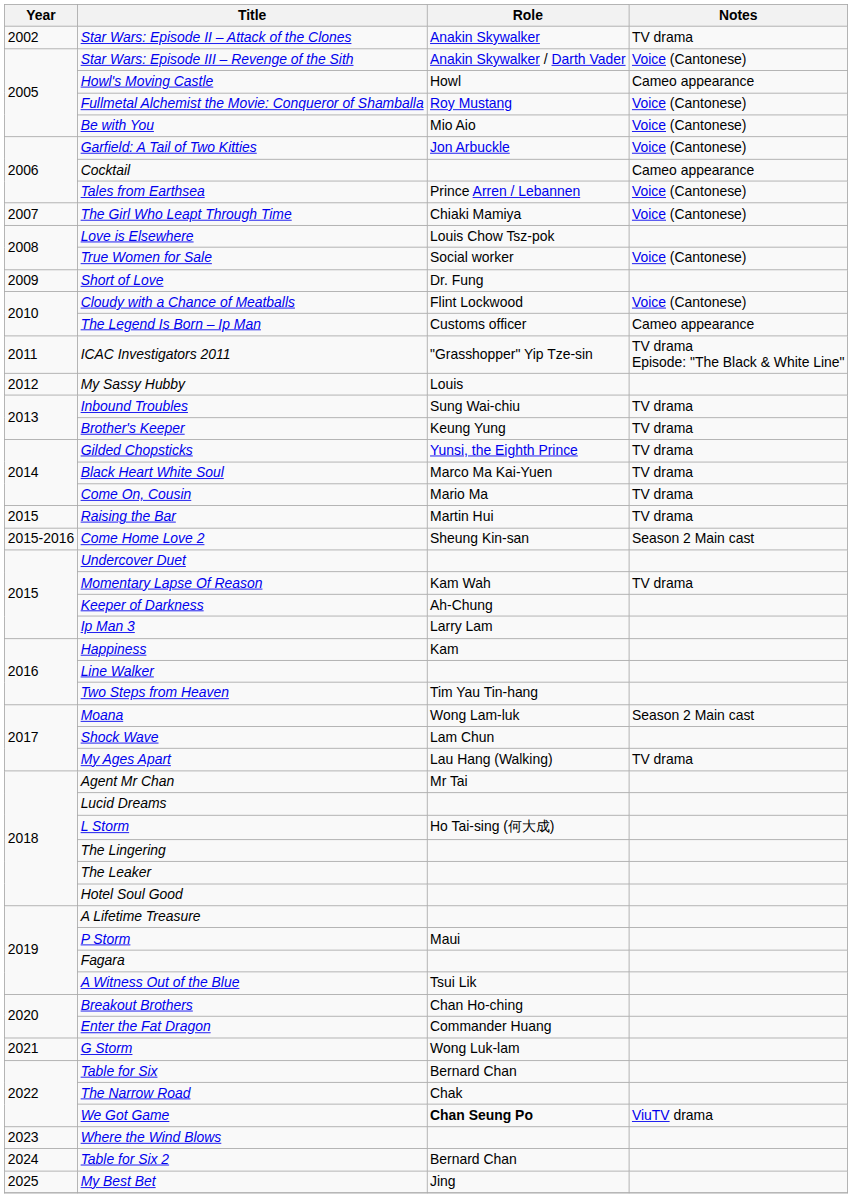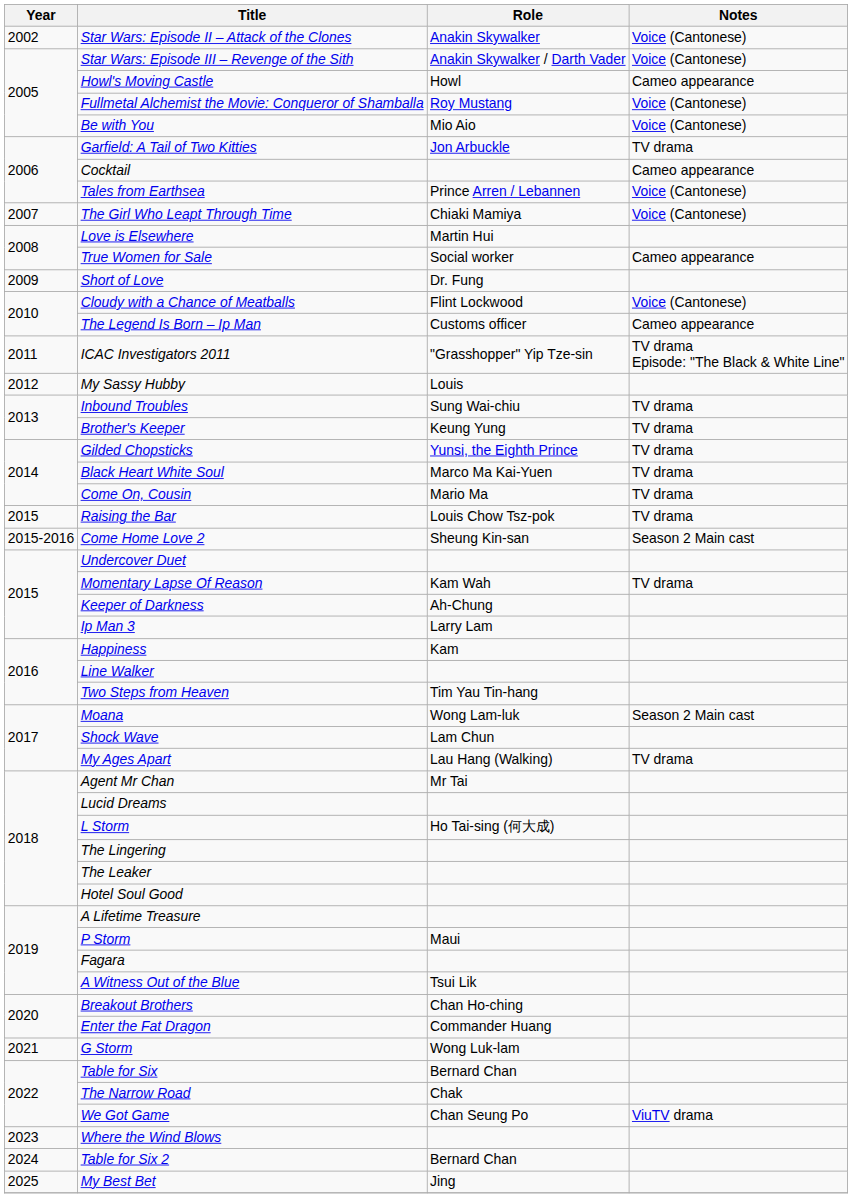Star Wars: Episode II – Attack of the Clones | Notes: TV drama -> Voice (Cantonese)
Garfield: A Tail of Two Kitties | Notes: Voice (Cantonese) -> TV drama
Love is Elsewhere | Role: Louis Chow Tsz-pok -> Martin Hui
True Women for Sale | Notes: Voice (Cantonese) -> Cameo appearance
Raising the Bar | Role: Martin Hui -> Louis Chow Tsz-pok
We Got Game | Role: bold -> normal
